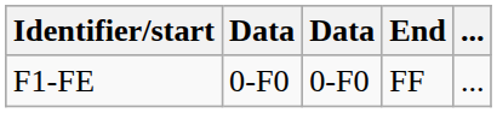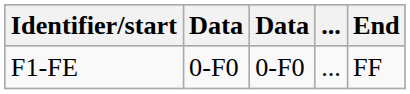columns swapped: ... <-> End
